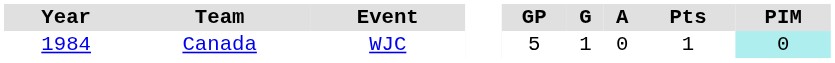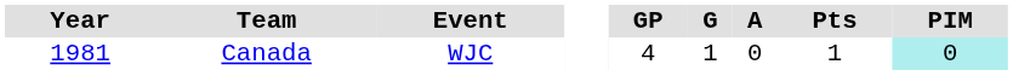Canada | Year: 1984 -> 1981
Canada | GP: 5 -> 4
